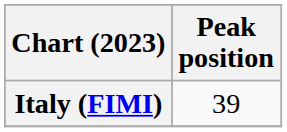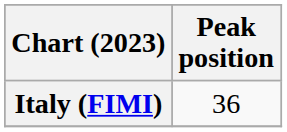Italy (FIMI) | Peak position: 39 -> 36
